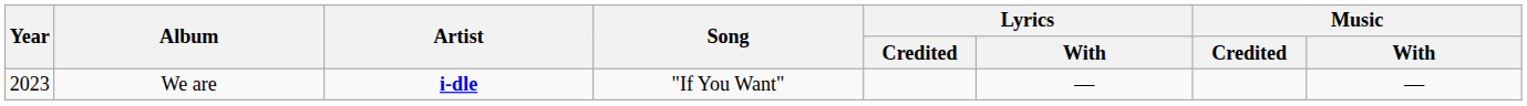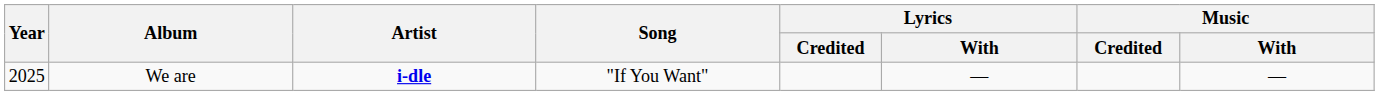We are | Year: 2023 -> 2025
